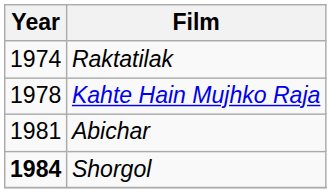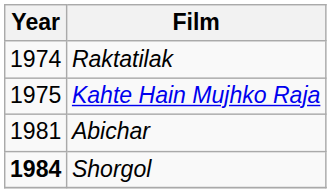Kahte Hain Mujhko Raja | Year: 1978 -> 1975
